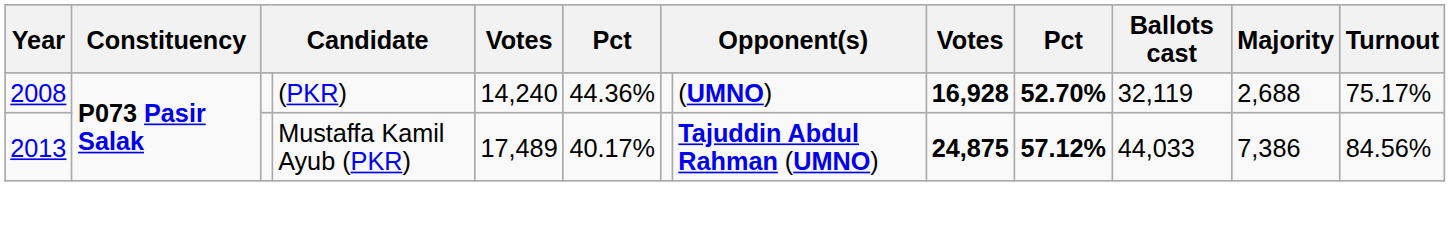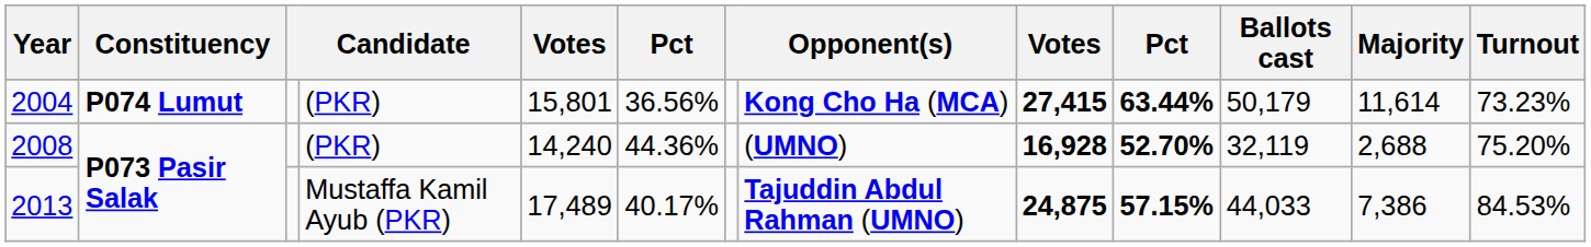+ row: 2004 | P074 Lumut | (PKR) | 15,801 | 36.56% | Kong Cho Ha (MCA) | 27,415 | 63.44% | 50,179 | 11,614 | 73.23%
2008 | Turnout: 75.17% -> 75.20%
2013 | column 10: 57.12% -> 57.15%
2013 | Turnout: 84.56% -> 84.53%
